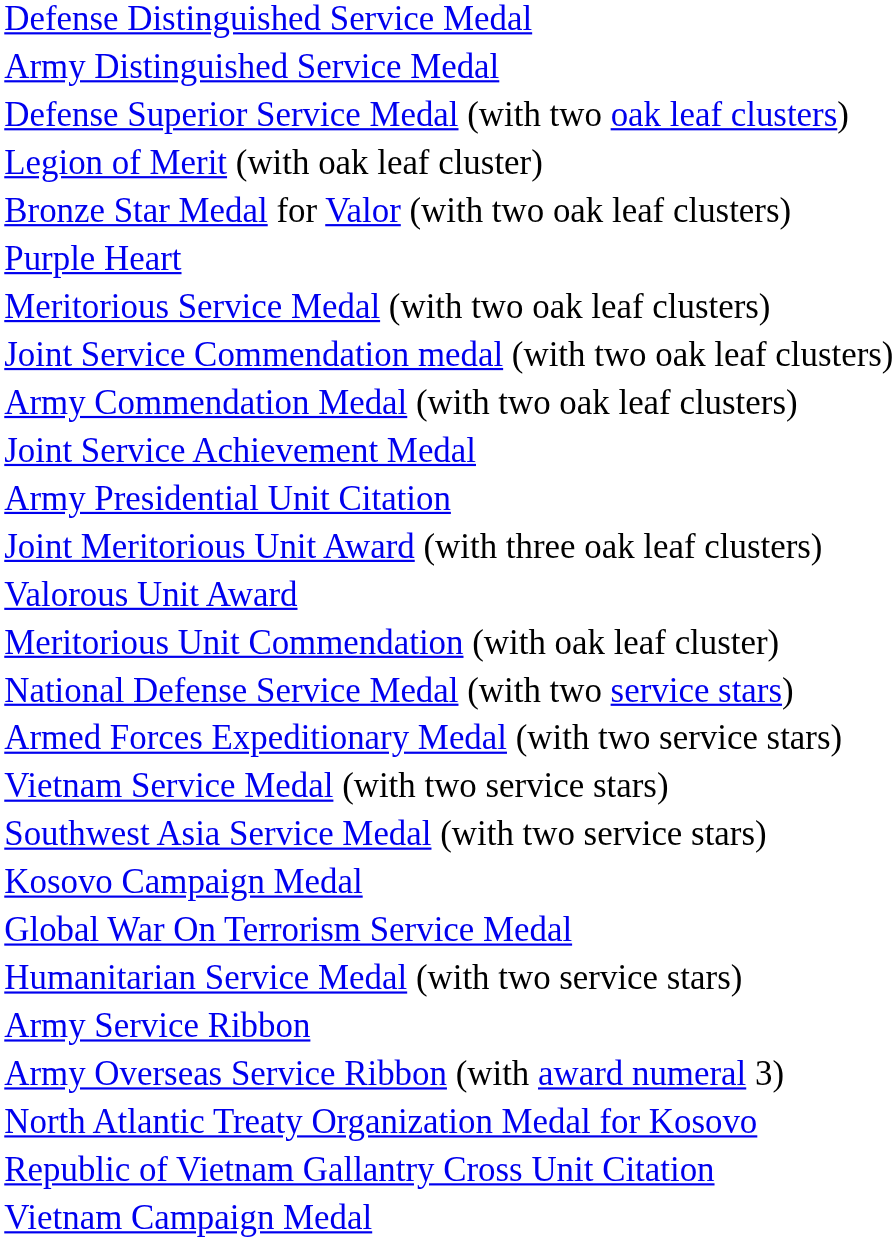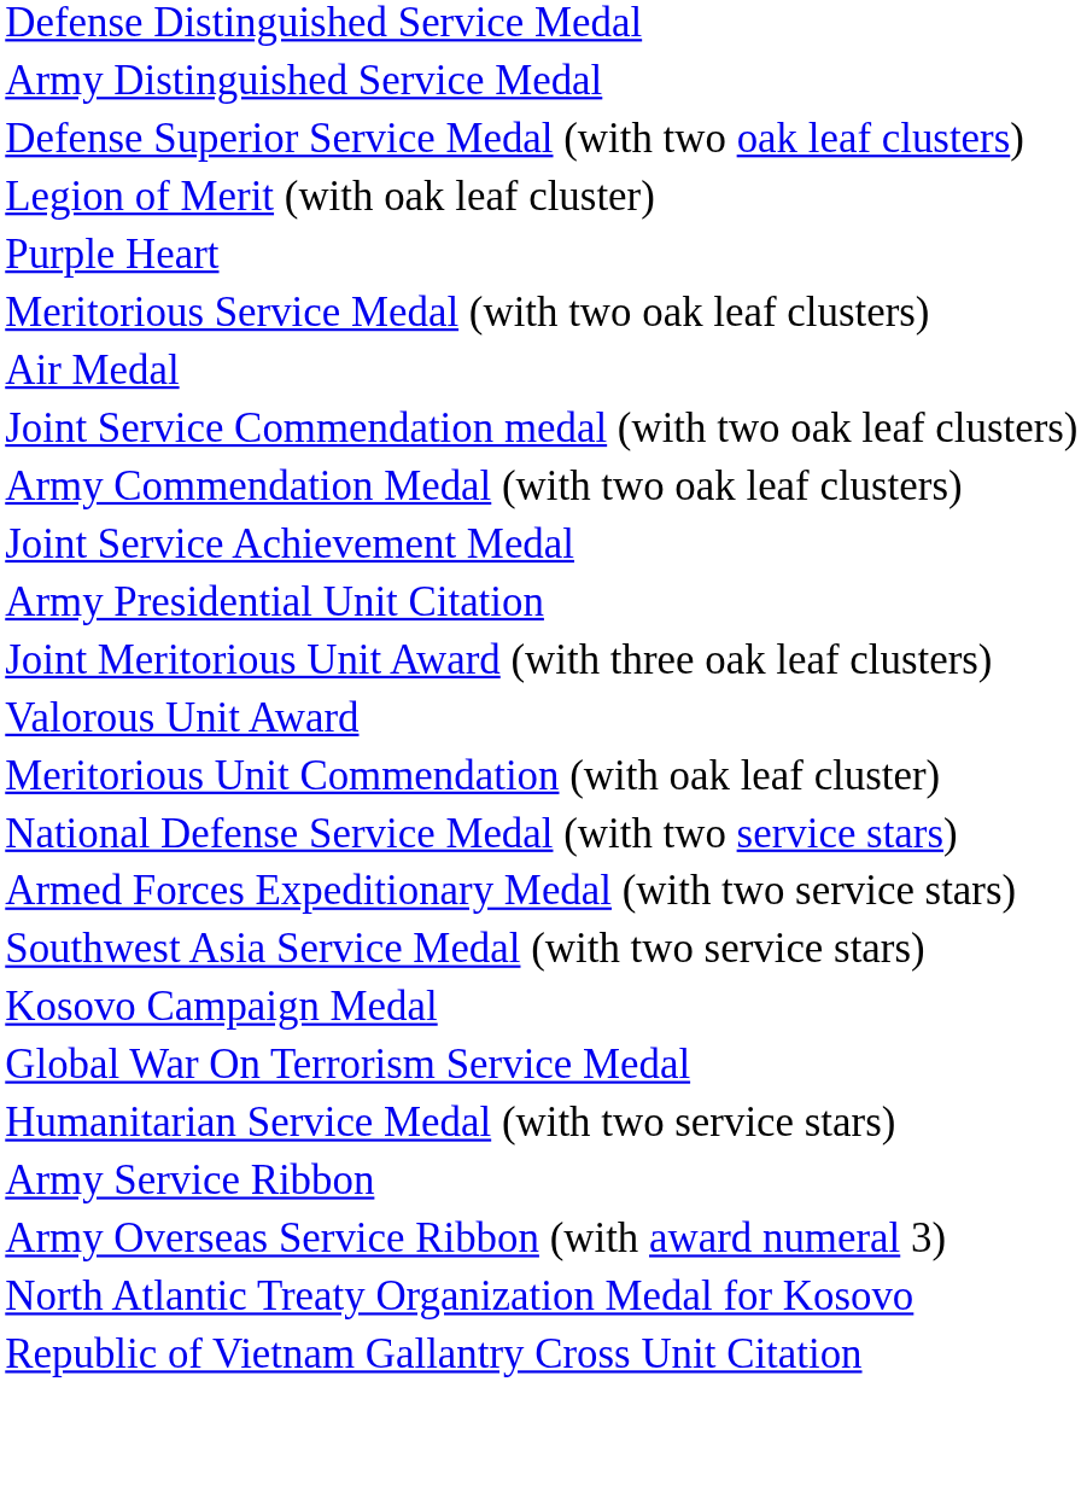- row: Bronze Star Medal for Valor (with two oak leaf clusters)
+ row: Air Medal
- row: Vietnam Service Medal (with two service stars)
- row: Vietnam Campaign Medal
